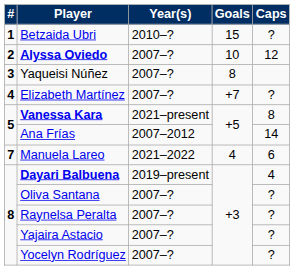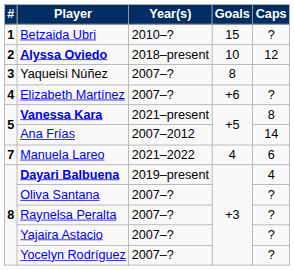Alyssa Oviedo | Year(s): 2007–? -> 2018–present
Elizabeth Martínez | Goals: +7 -> +6
